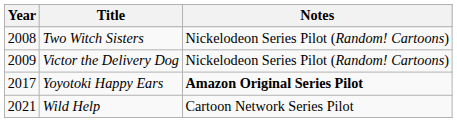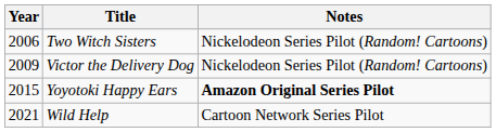Two Witch Sisters | Year: 2008 -> 2006
Yoyotoki Happy Ears | Year: 2017 -> 2015
